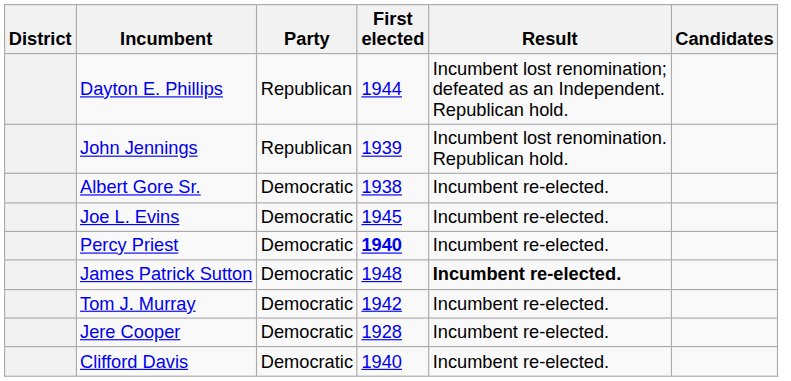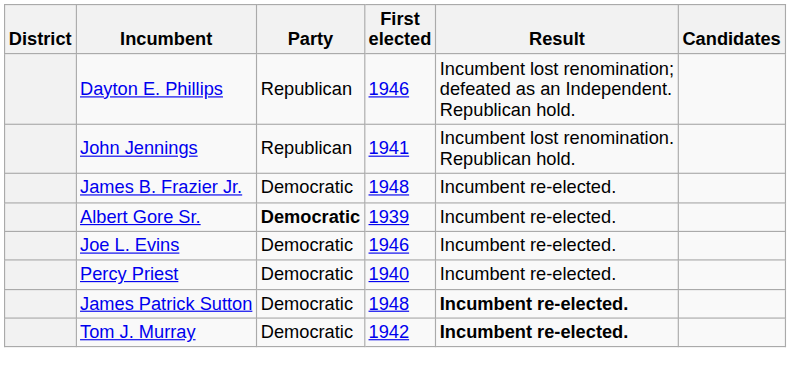Dayton E. Phillips | First elected: 1944 -> 1946
John Jennings | First elected: 1939 -> 1941
+ row: James B. Frazier Jr. | Democratic | 1948 | Incumbent re-elected.
Albert Gore Sr. | Party: normal -> bold
Albert Gore Sr. | First elected: 1938 -> 1939
Joe L. Evins | First elected: 1945 -> 1946
Percy Priest | First elected: bold -> normal
Tom J. Murray | Result: normal -> bold
- row: Jere Cooper | Democratic | 1928 | Incumbent re-elected.
- row: Clifford Davis | Democratic | 1940 | Incumbent re-elected.
